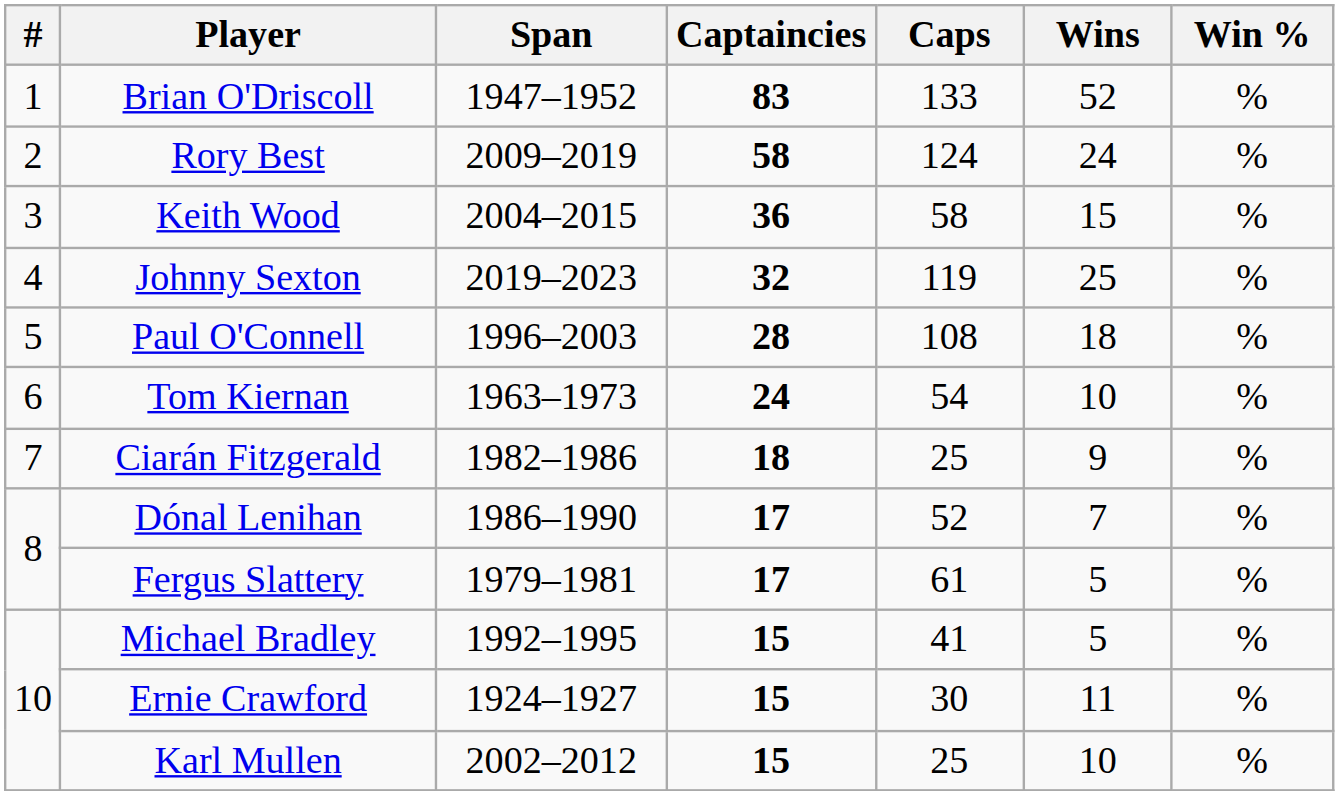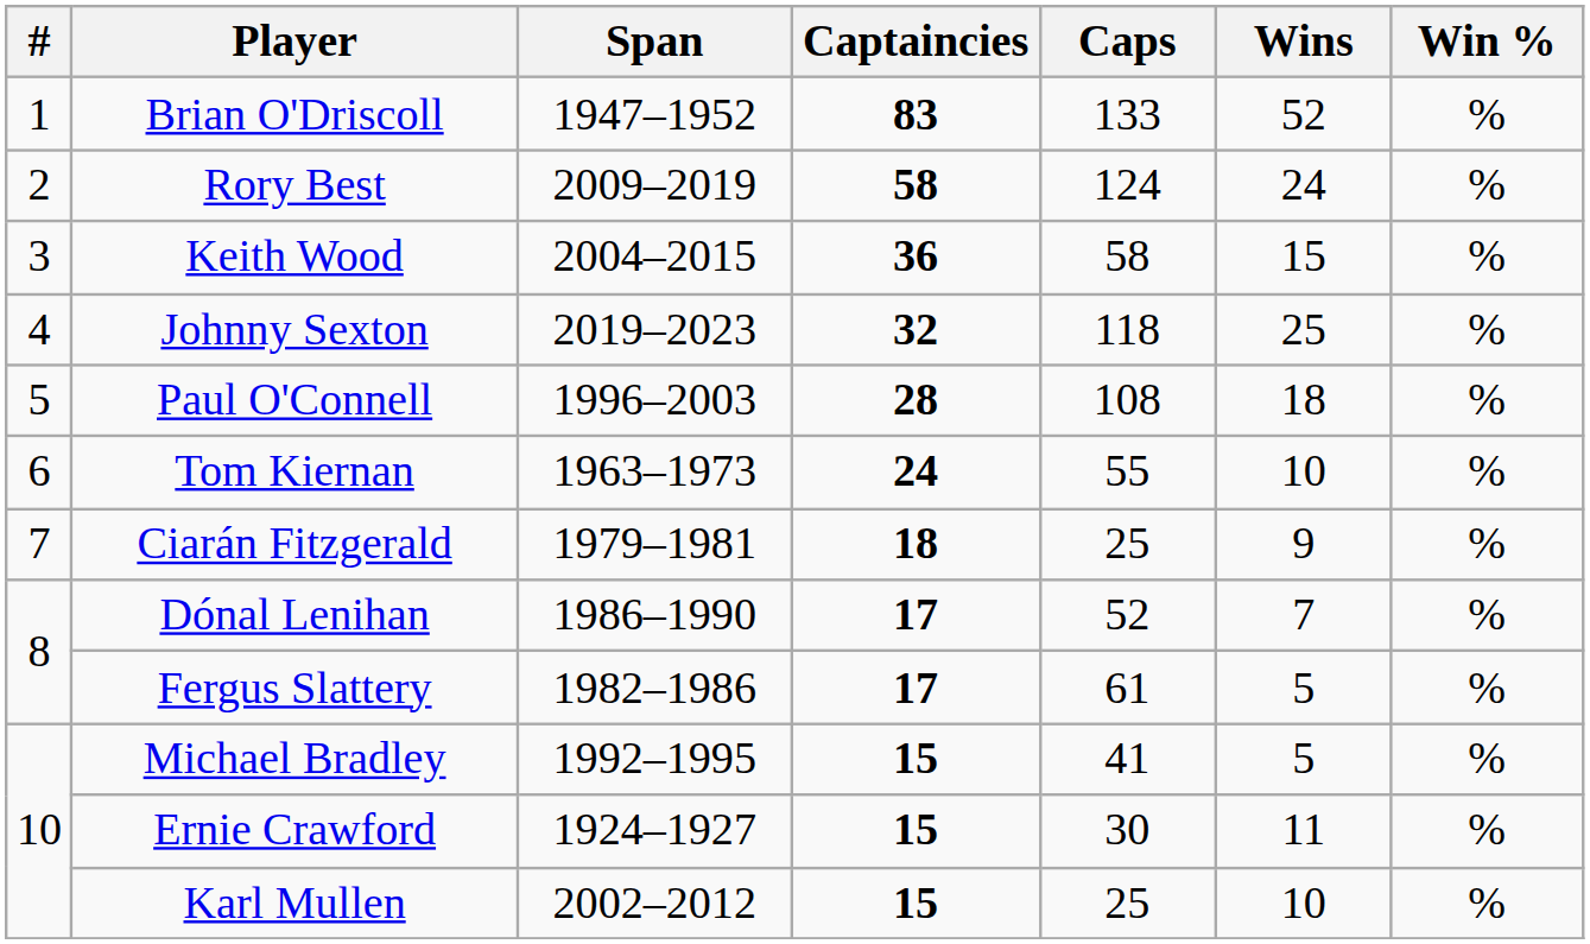Johnny Sexton | Caps: 119 -> 118
Tom Kiernan | Caps: 54 -> 55
Ciarán Fitzgerald | Span: 1982–1986 -> 1979–1981
Fergus Slattery | Span: 1979–1981 -> 1982–1986
